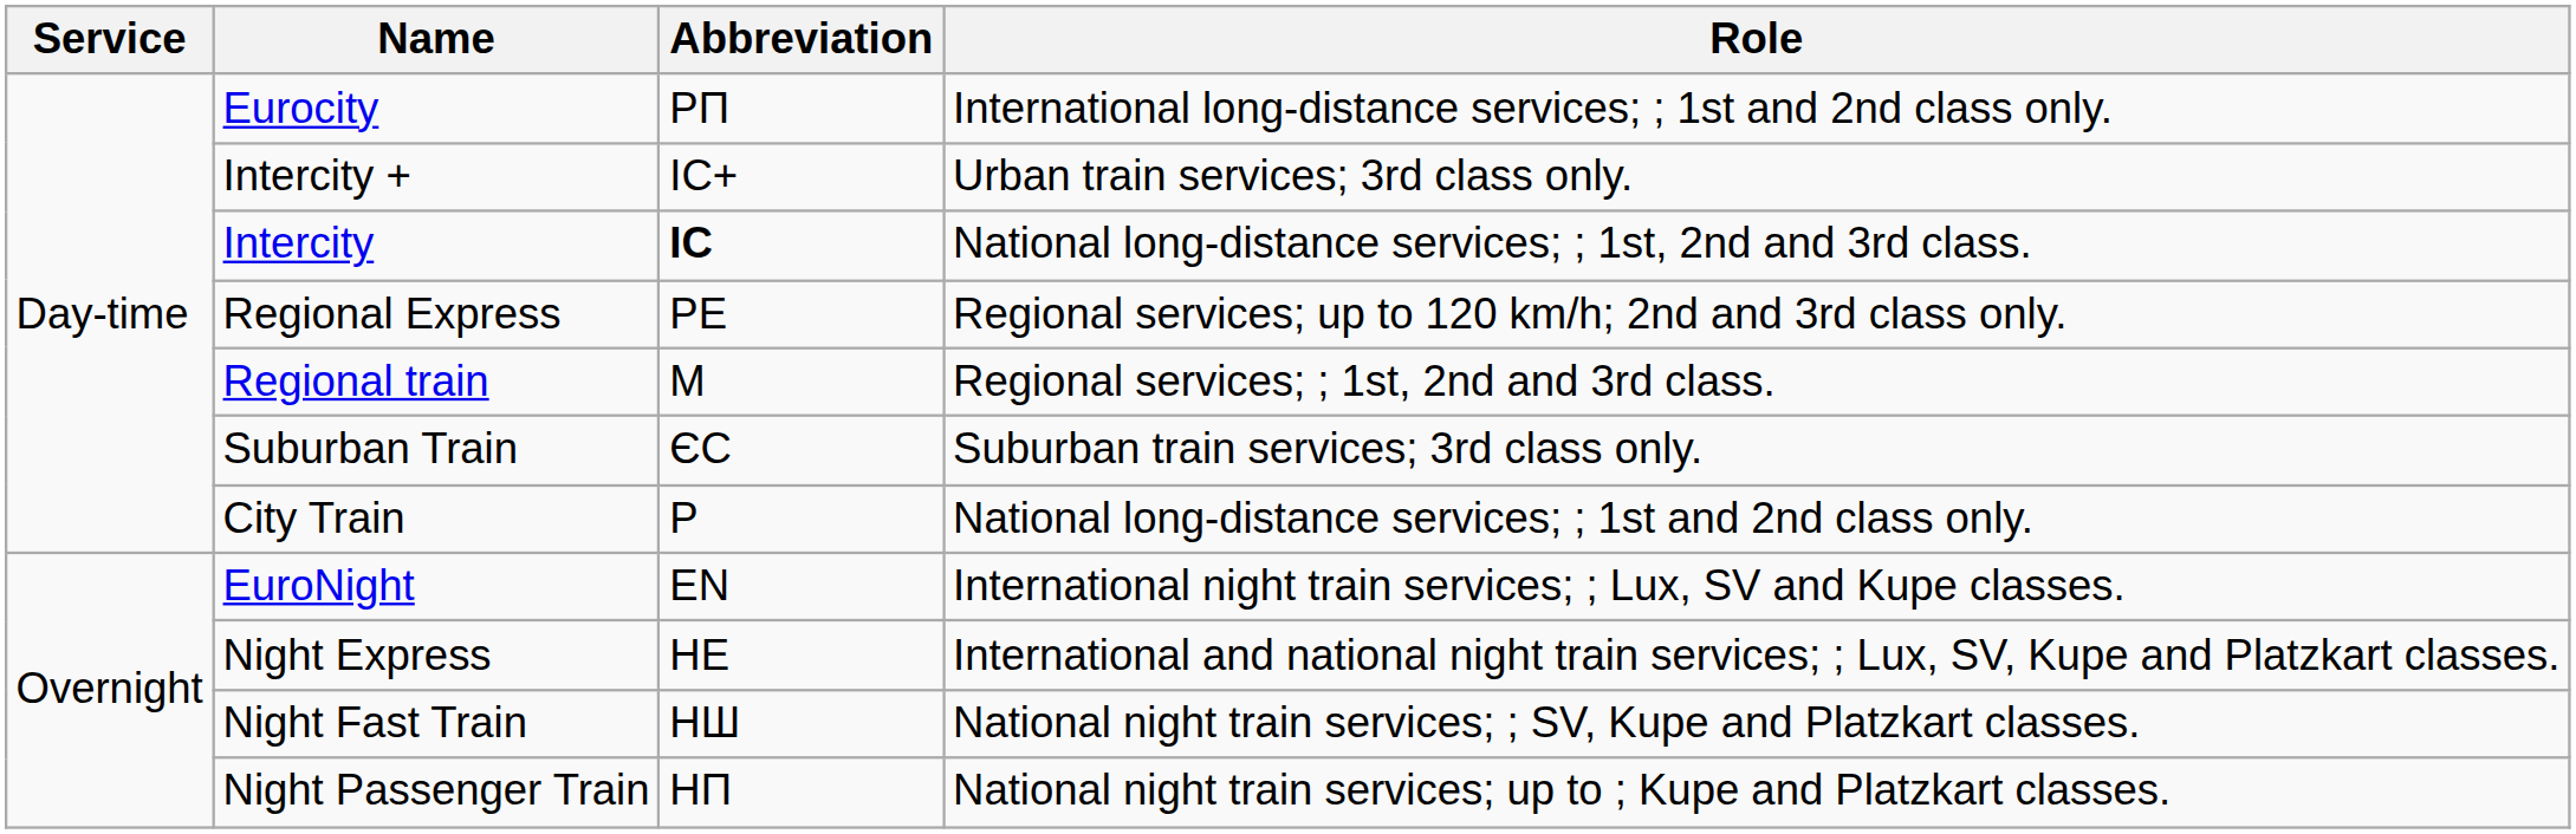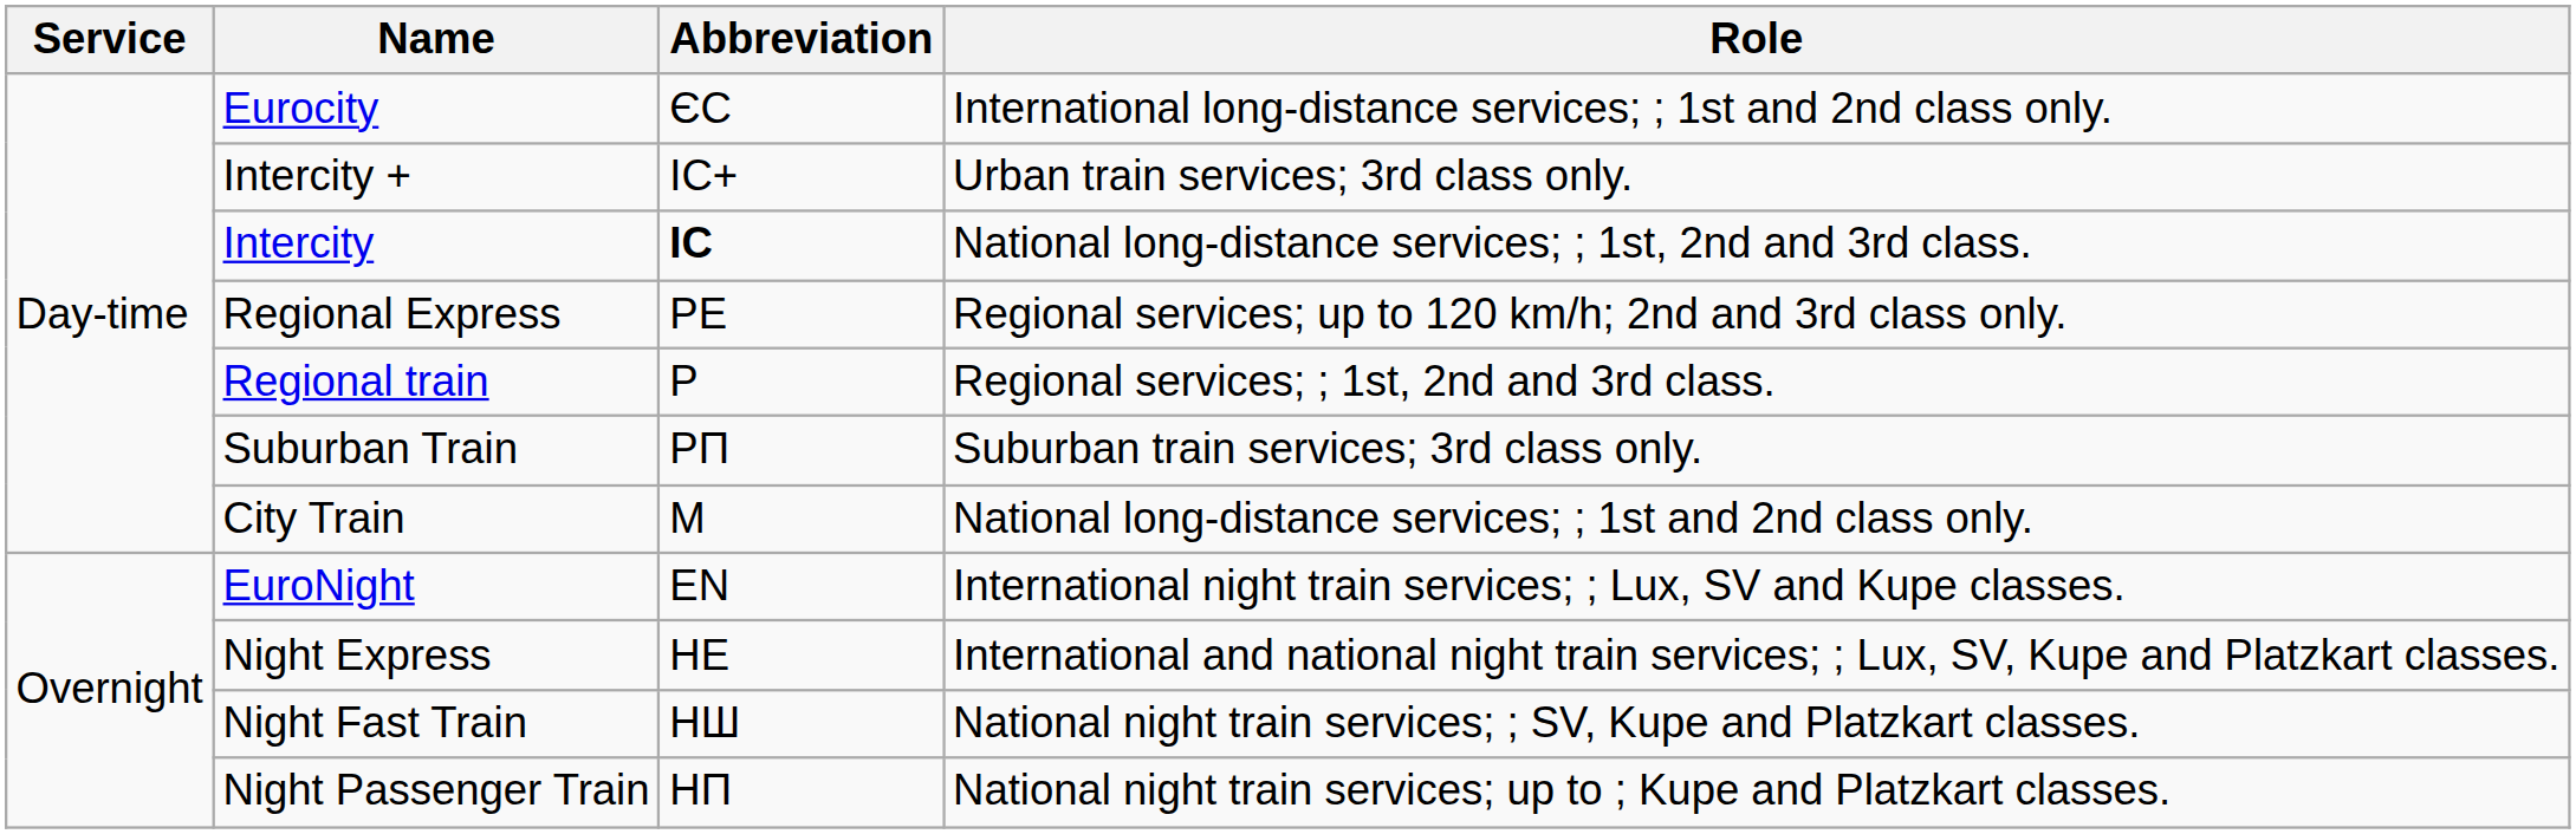Eurocity | Abbreviation: PП -> ЄС
Regional train | Abbreviation: M -> P
Suburban Train | Abbreviation: ЄС -> PП
City Train | Abbreviation: P -> M
